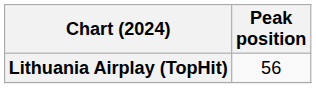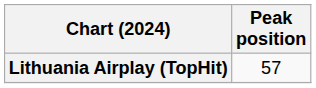Lithuania Airplay (TopHit) | Peak position: 56 -> 57
